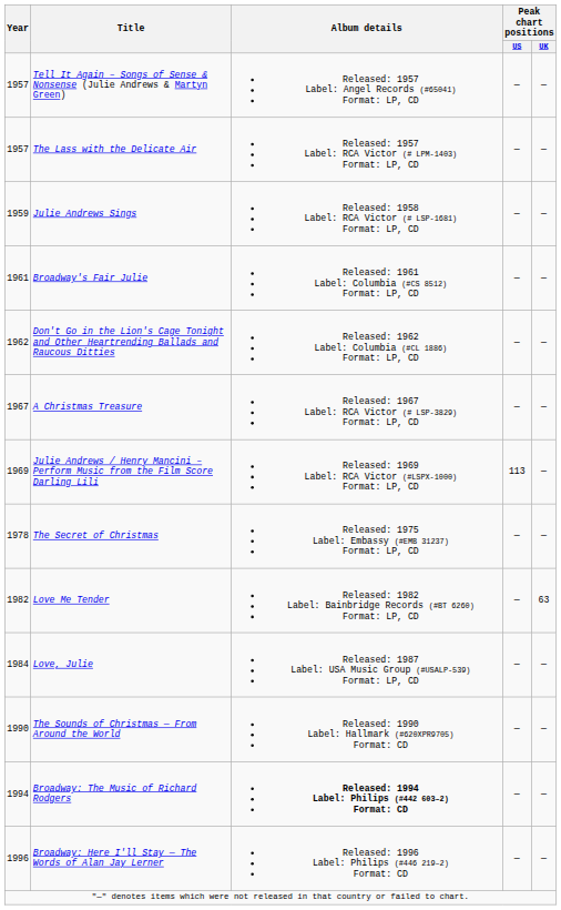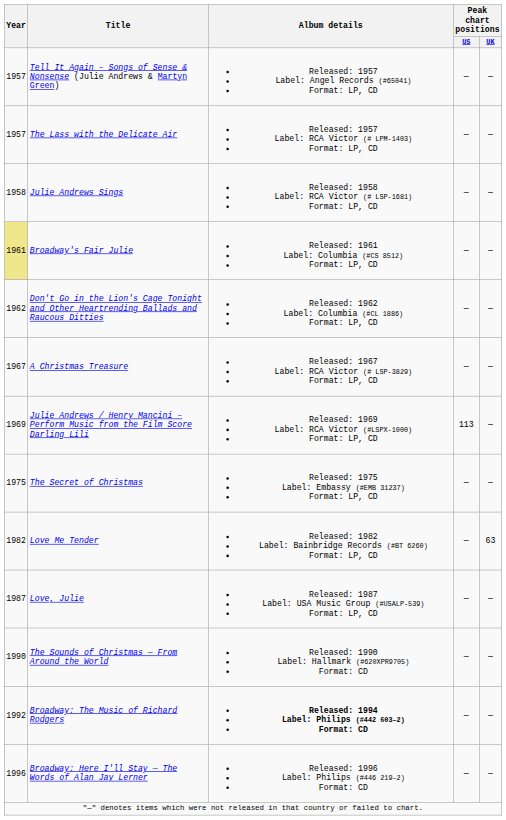Julie Andrews Sings | Year: 1959 -> 1958
Broadway's Fair Julie | Year: no background -> khaki background
The Secret of Christmas | Year: 1978 -> 1975
Love, Julie | Year: 1984 -> 1987
Broadway: The Music of Richard Rodgers | Year: 1994 -> 1992
